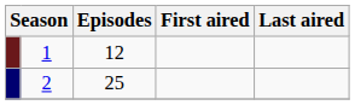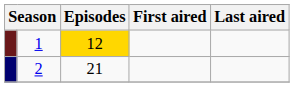1 | Episodes: no background -> gold background
2 | Episodes: 25 -> 21
